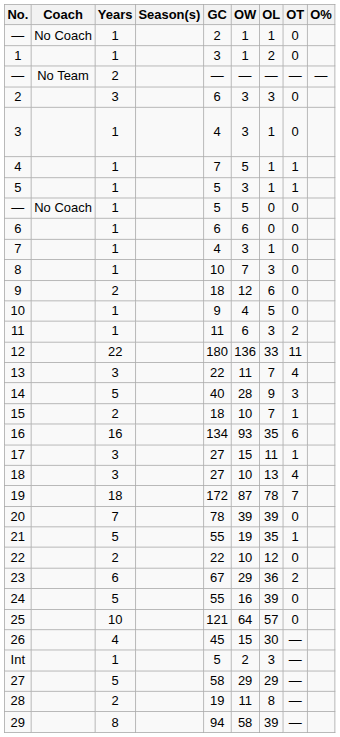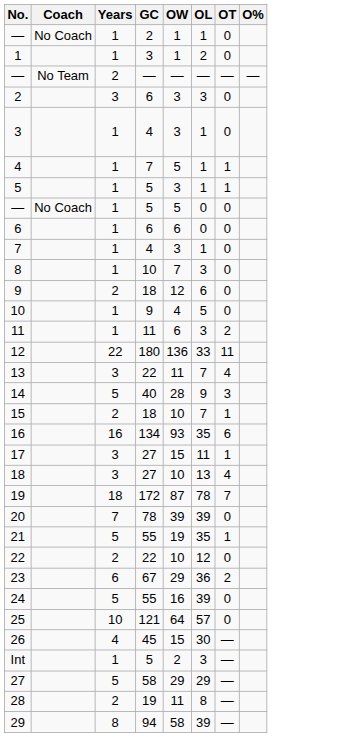- column: Season(s)
